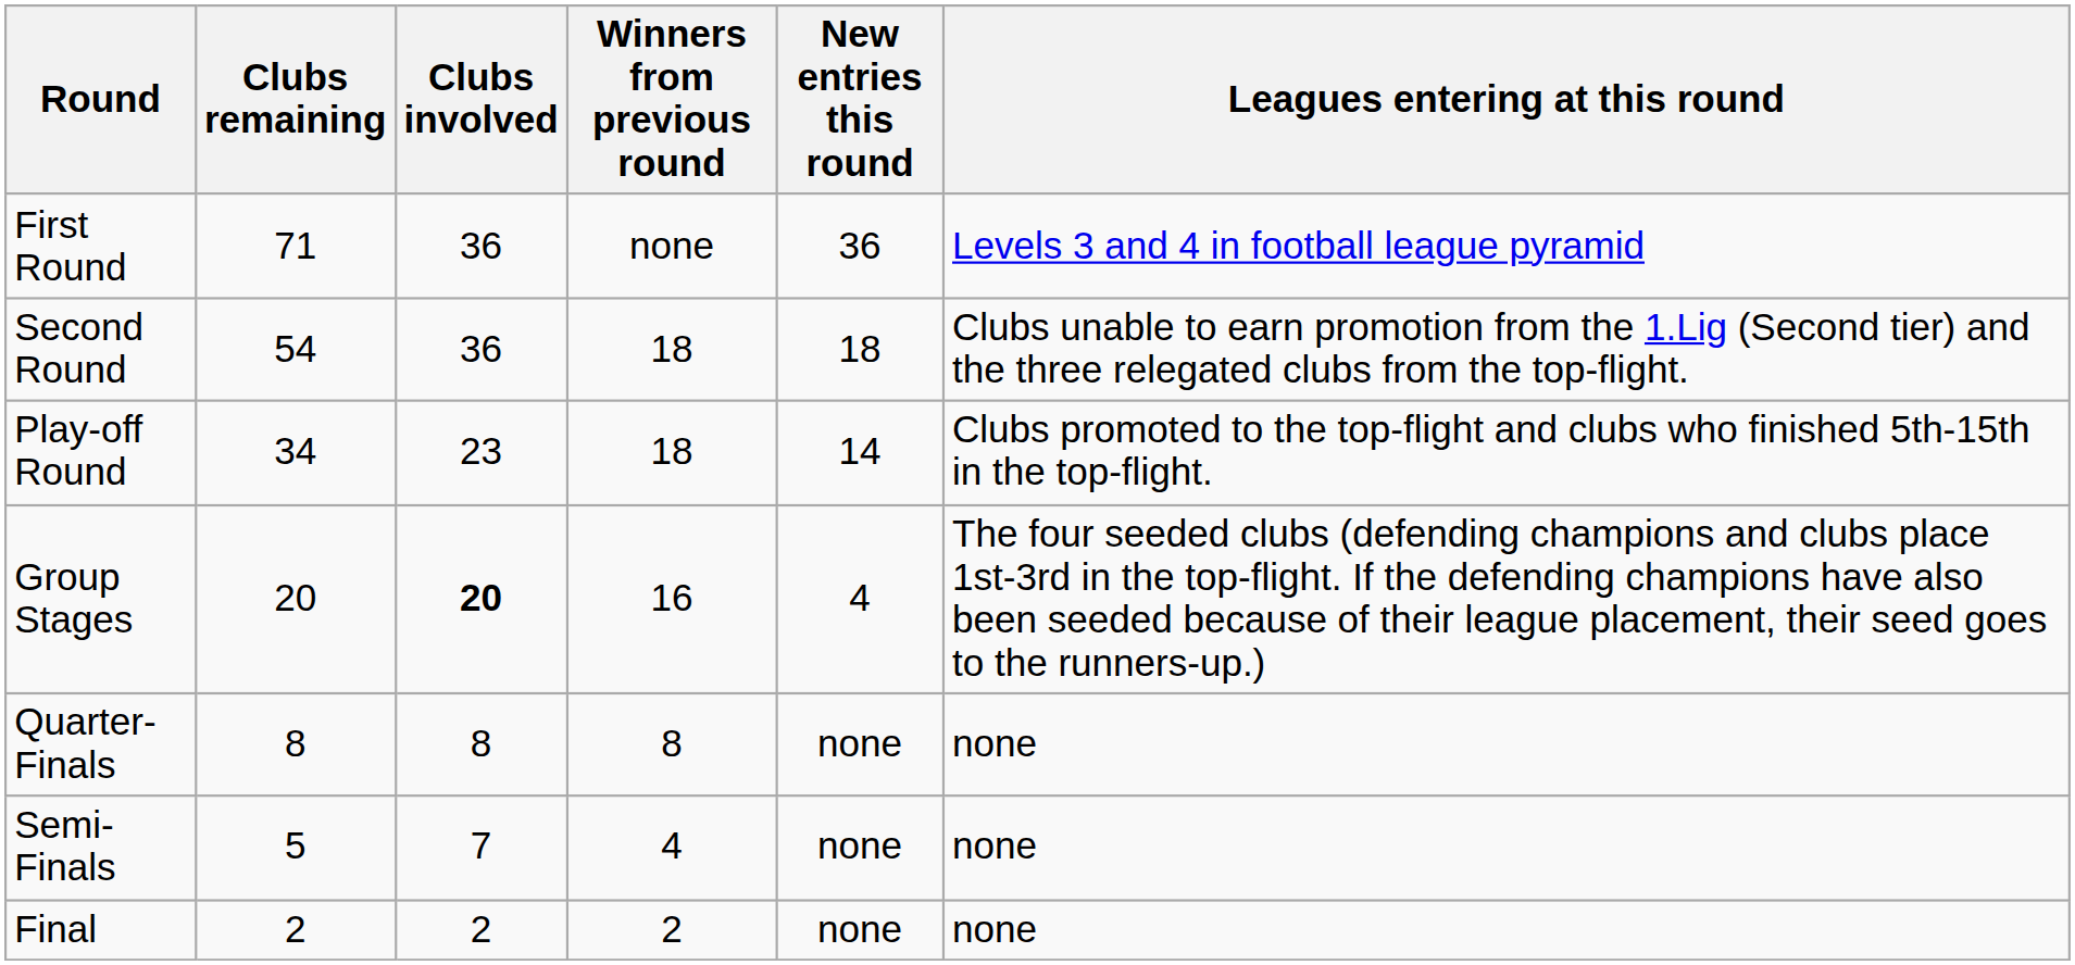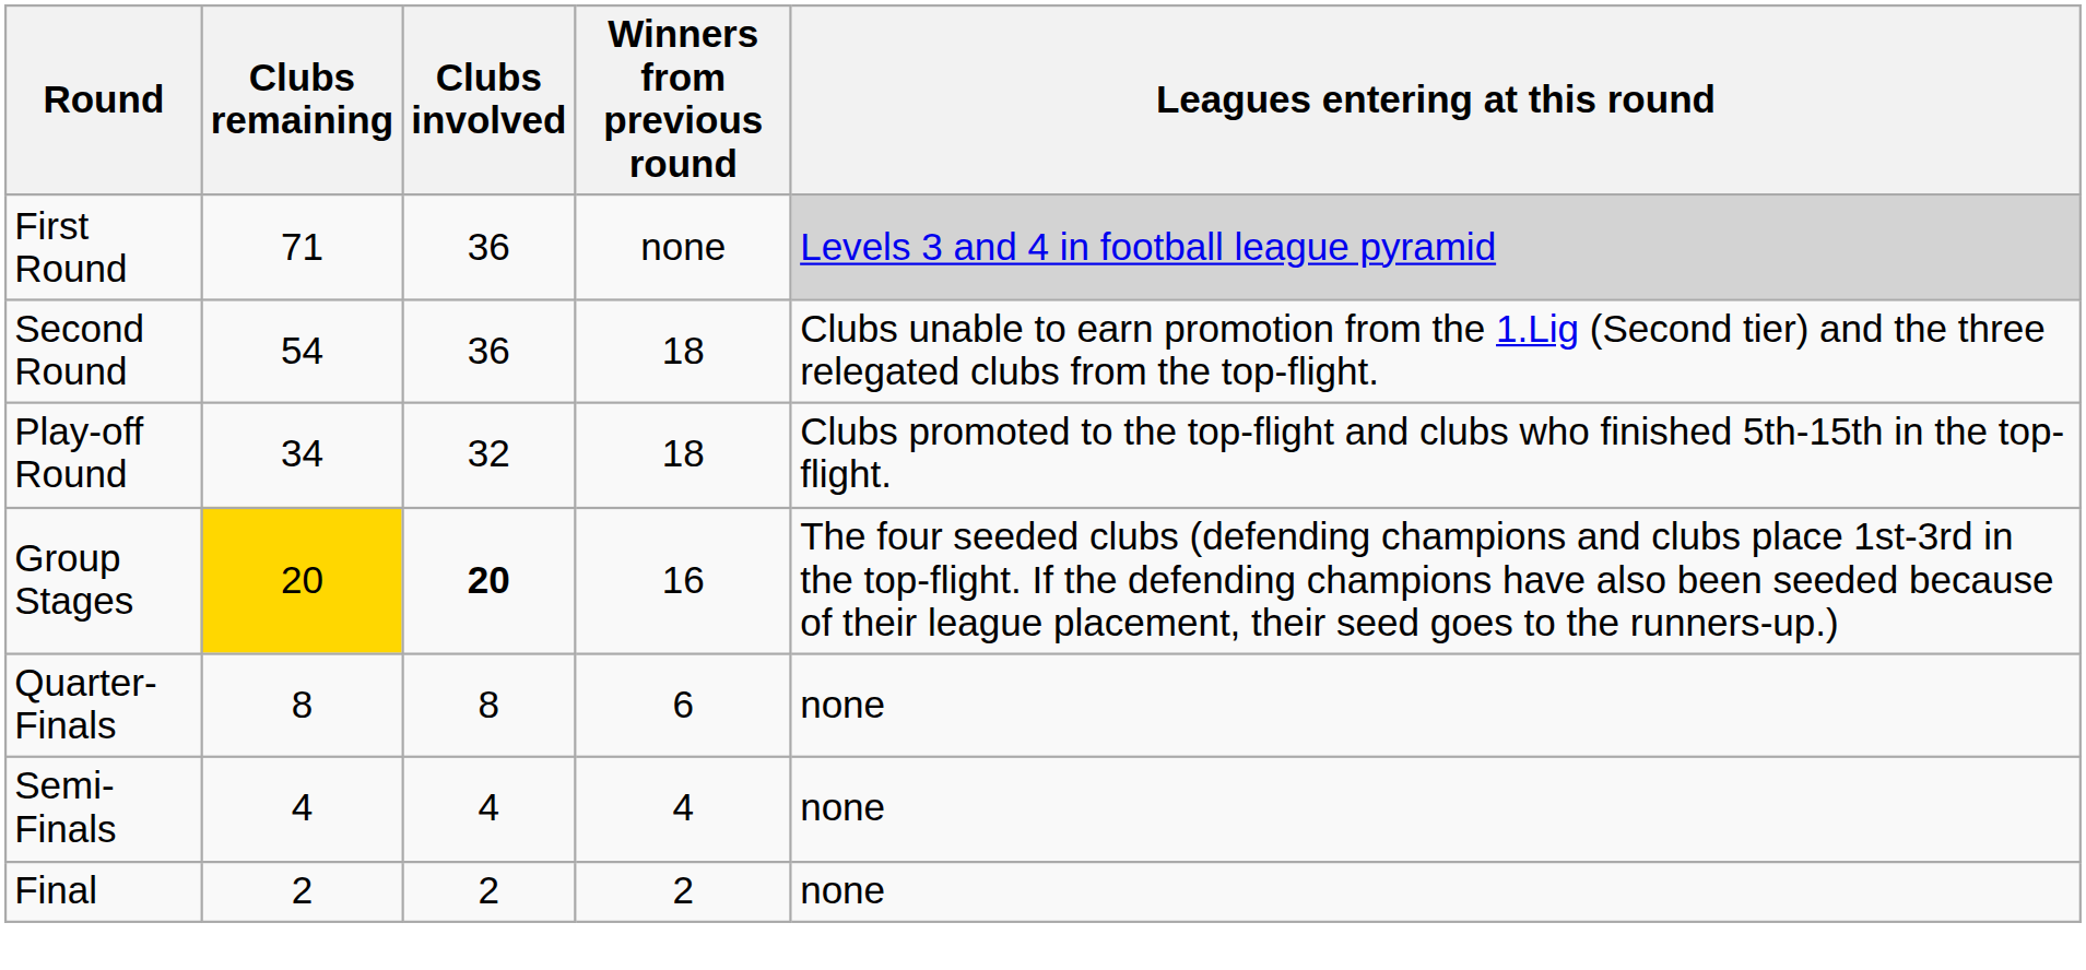- column: New entries this round | 36 | 18 | 14 | 4 | none | none | none
First Round | Leagues entering at this round: no background -> lightgrey background
Play-off Round | Clubs involved: 23 -> 32
Group Stages | Clubs remaining: no background -> gold background
Quarter-Finals | Winners from previous round: 8 -> 6
Semi-Finals | Clubs remaining: 5 -> 4
Semi-Finals | Clubs involved: 7 -> 4
